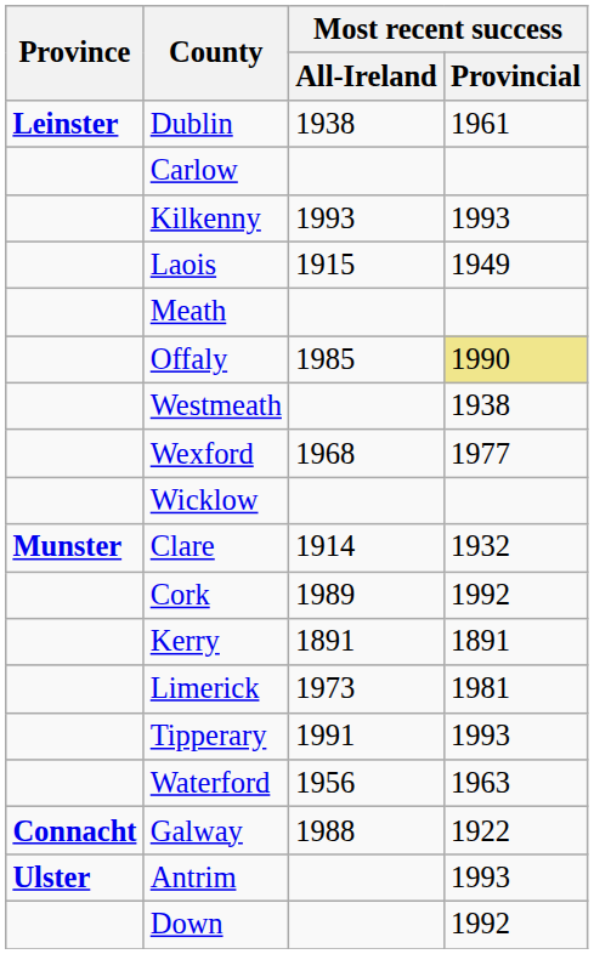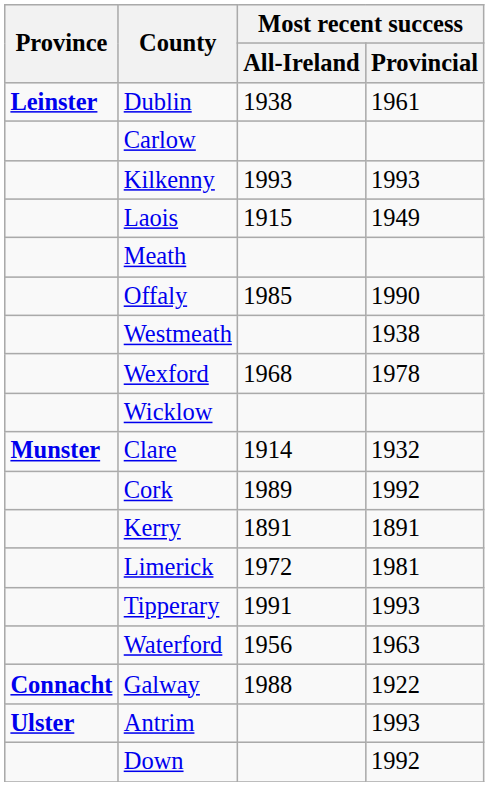Offaly | Most recent success / Provincial: khaki background -> no background
Wexford | Most recent success / Provincial: 1977 -> 1978
Limerick | Most recent success / All-Ireland: 1973 -> 1972
